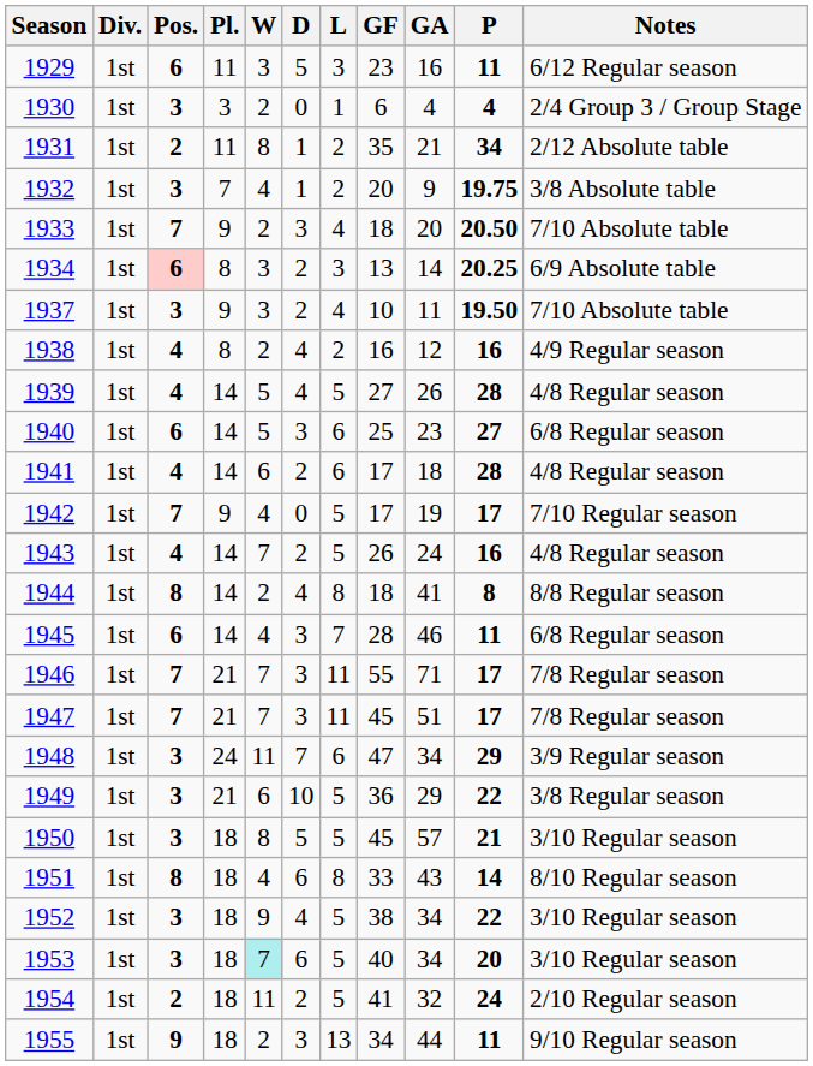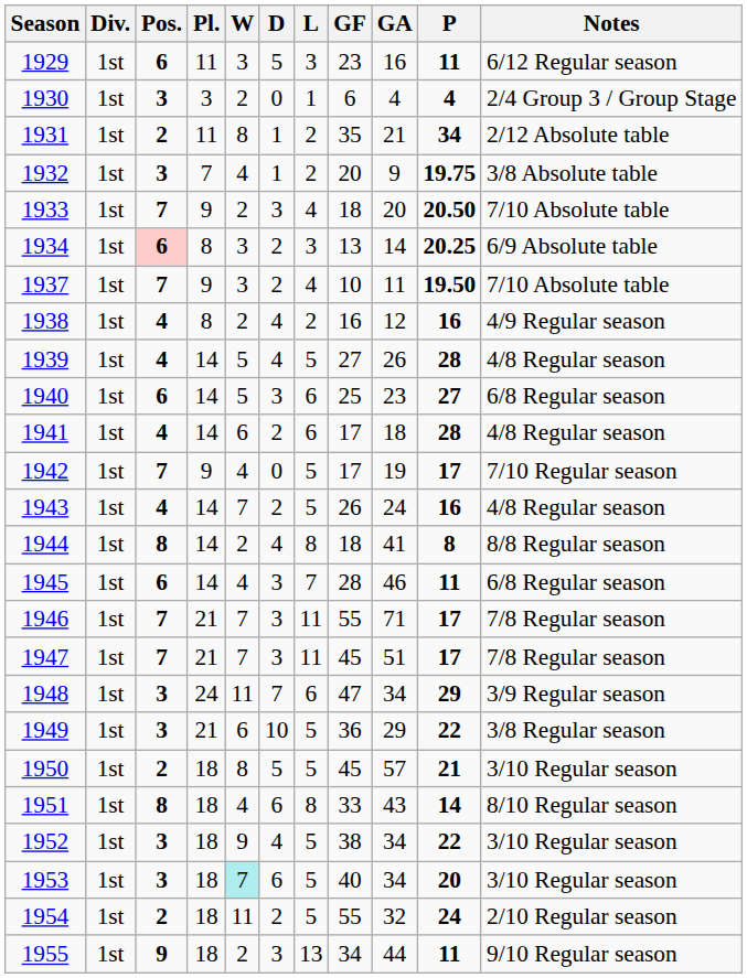1937 | Pos.: 3 -> 7
1950 | Pos.: 3 -> 2
1954 | GF: 41 -> 55
